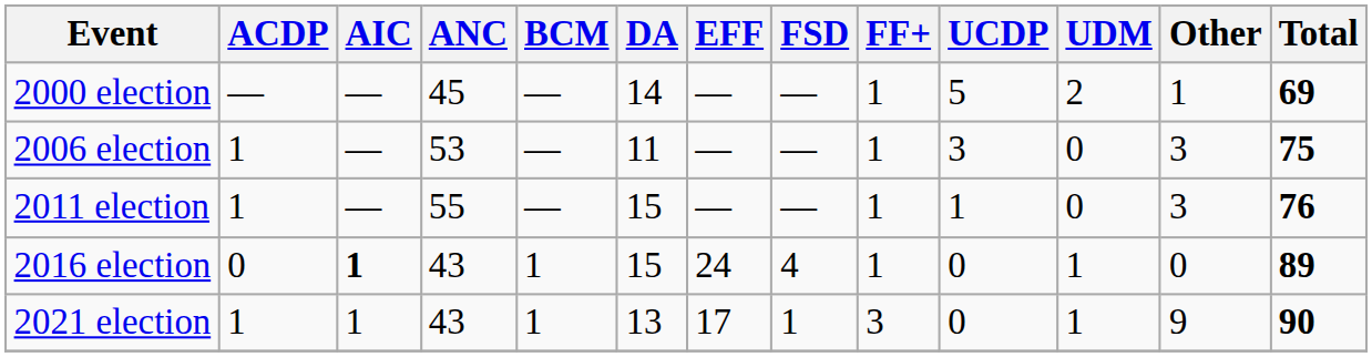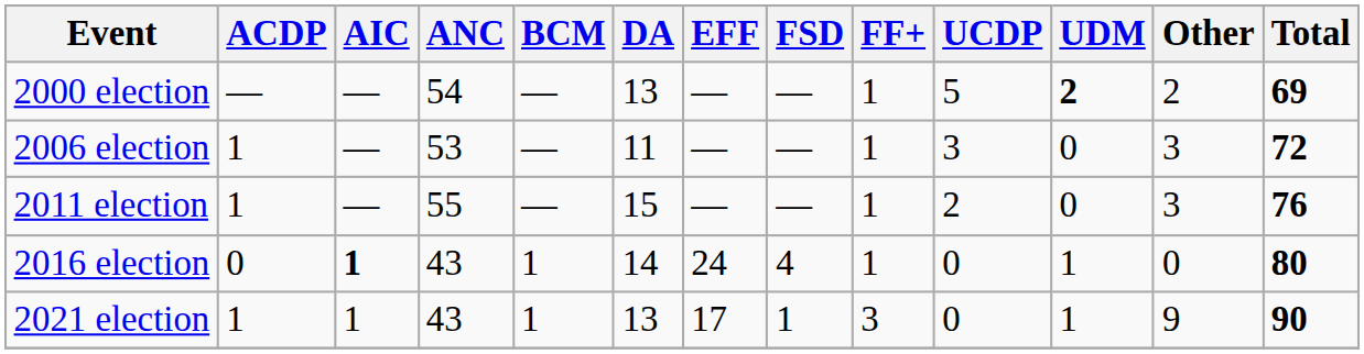2000 election | ANC: 45 -> 54
2000 election | DA: 14 -> 13
2000 election | UDM: normal -> bold
2000 election | Other: 1 -> 2
2006 election | Total: 75 -> 72
2011 election | UCDP: 1 -> 2
2016 election | DA: 15 -> 14
2016 election | Total: 89 -> 80
